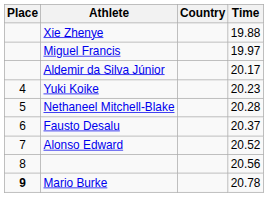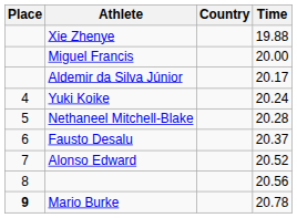Miguel Francis | Time: 19.97 -> 20.00
Yuki Koike | Time: 20.23 -> 20.24
